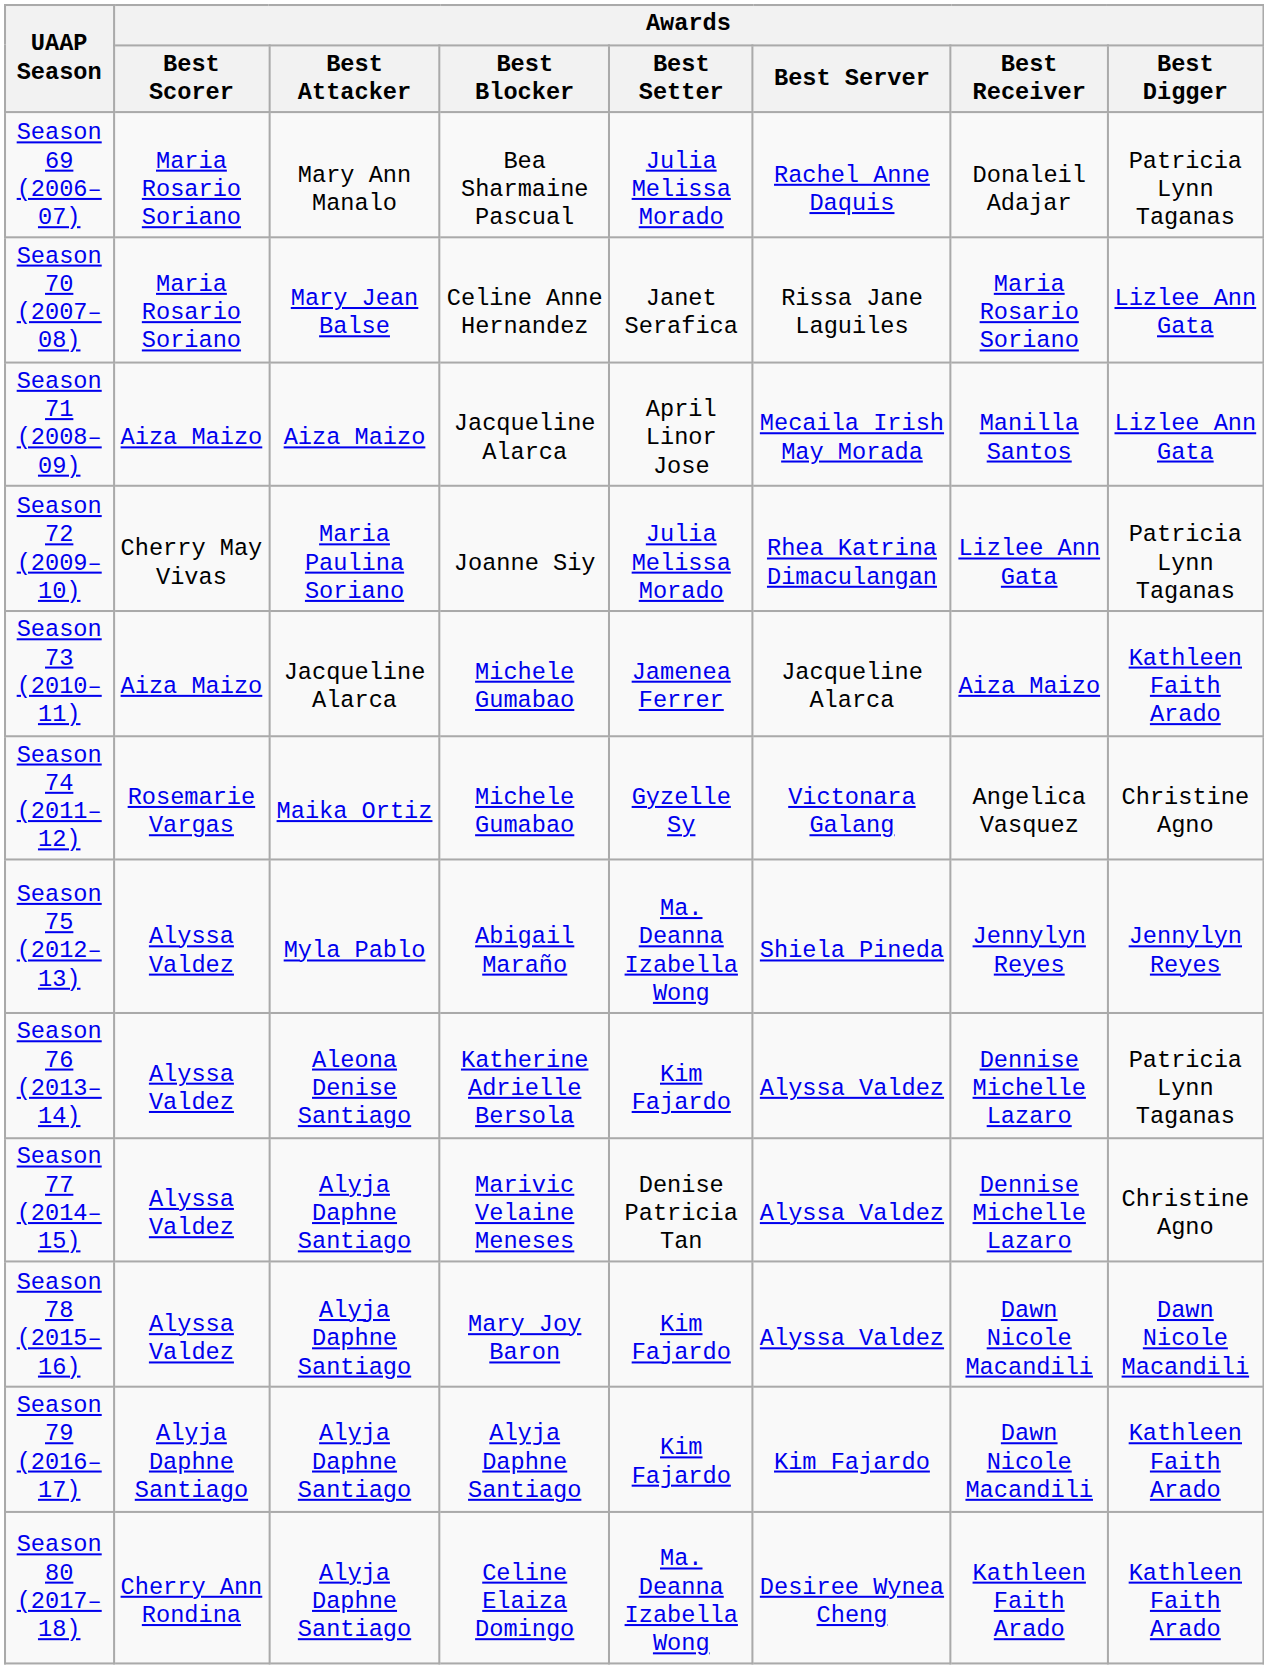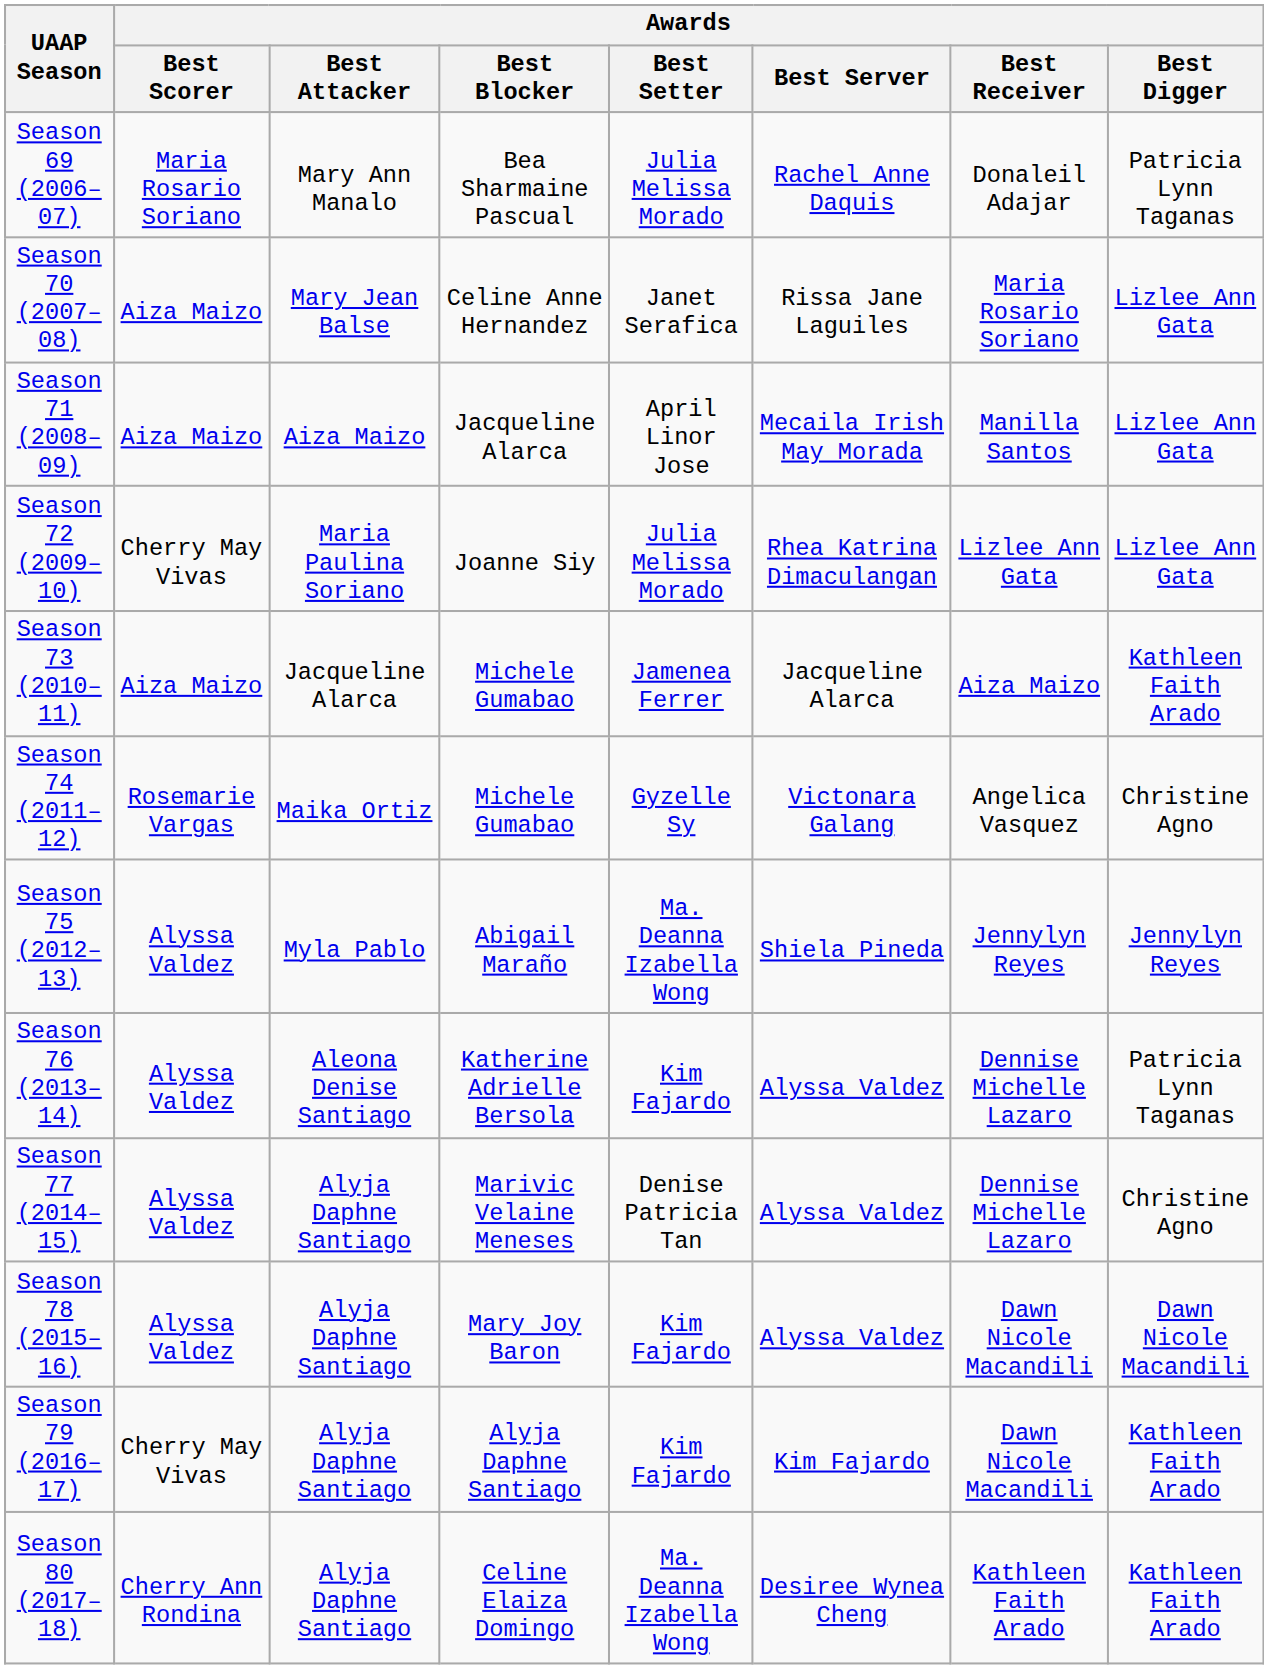Season 70 (2007–08) | Awards / Best Scorer: Maria Rosario Soriano -> Aiza Maizo
Season 72 (2009–10) | Awards / Best Digger: Patricia Lynn Taganas -> Lizlee Ann Gata
Season 79 (2016–17) | Awards / Best Scorer: Alyja Daphne Santiago -> Cherry May Vivas
